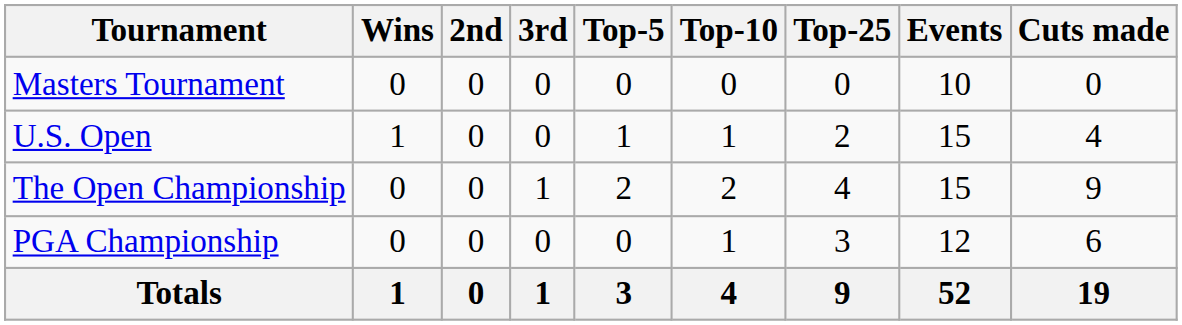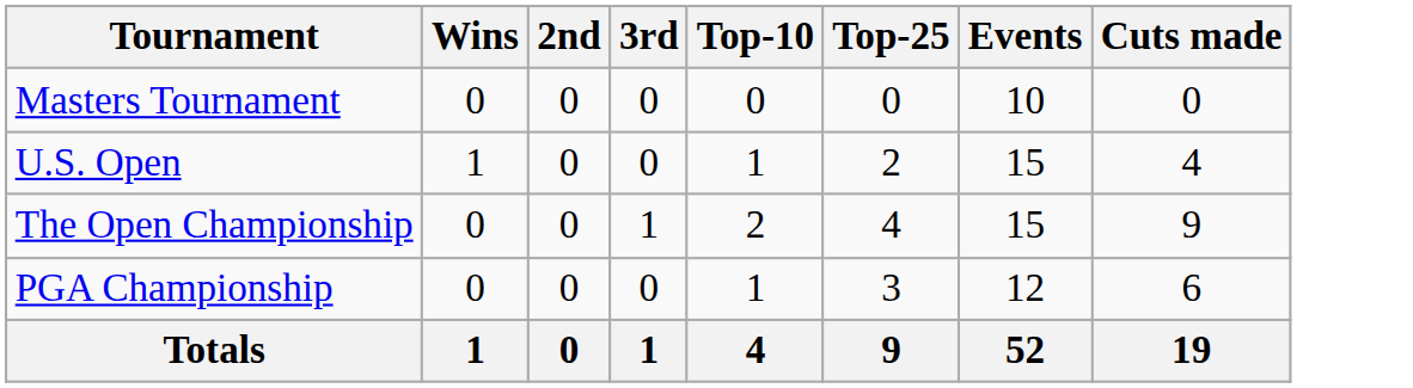- column: Top-5 | 0 | 1 | 2 | 0 | 3
